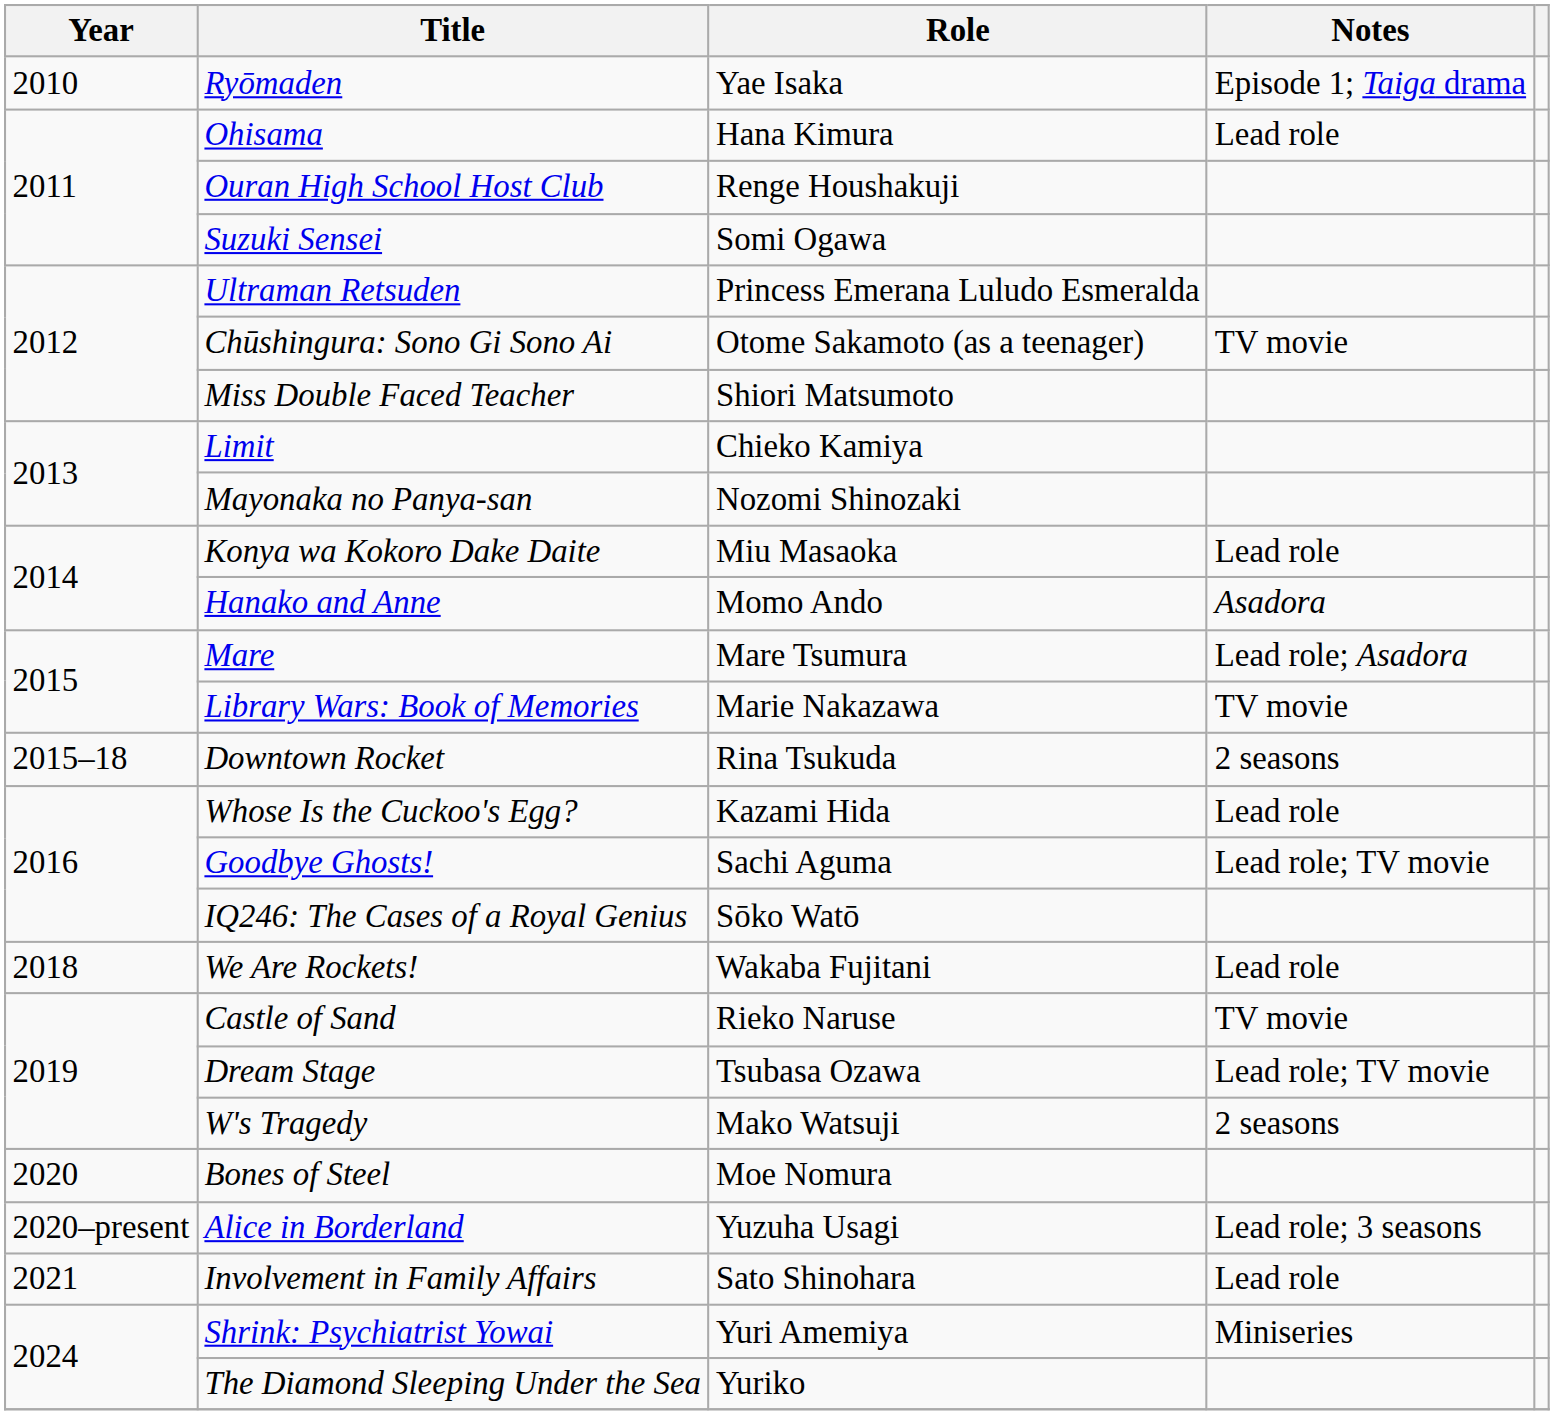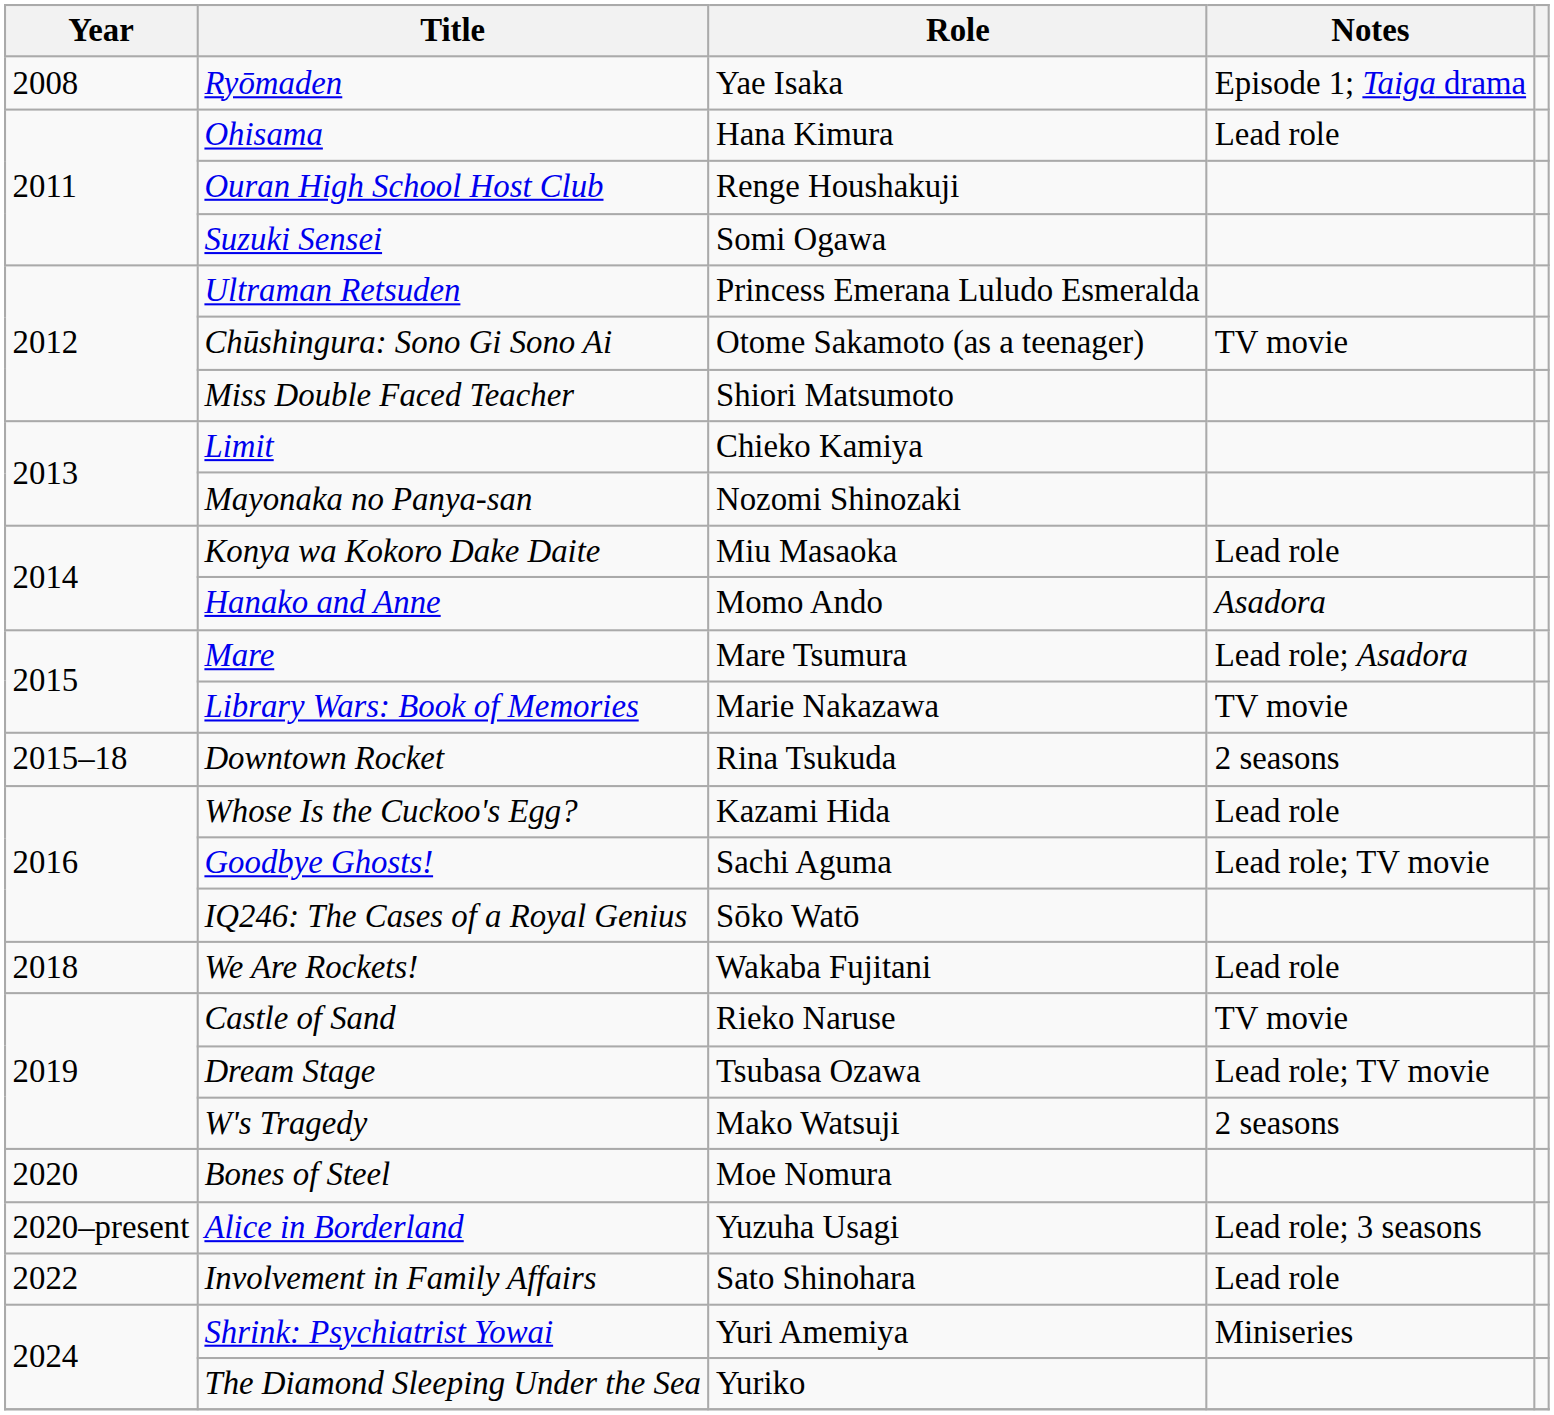Ryōmaden | Year: 2010 -> 2008
Involvement in Family Affairs | Year: 2021 -> 2022
